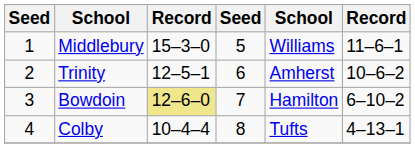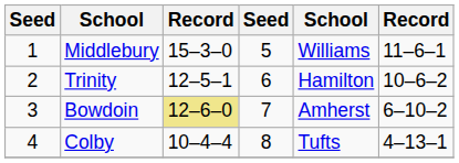Trinity | column 5: Amherst -> Hamilton
Bowdoin | column 5: Hamilton -> Amherst
